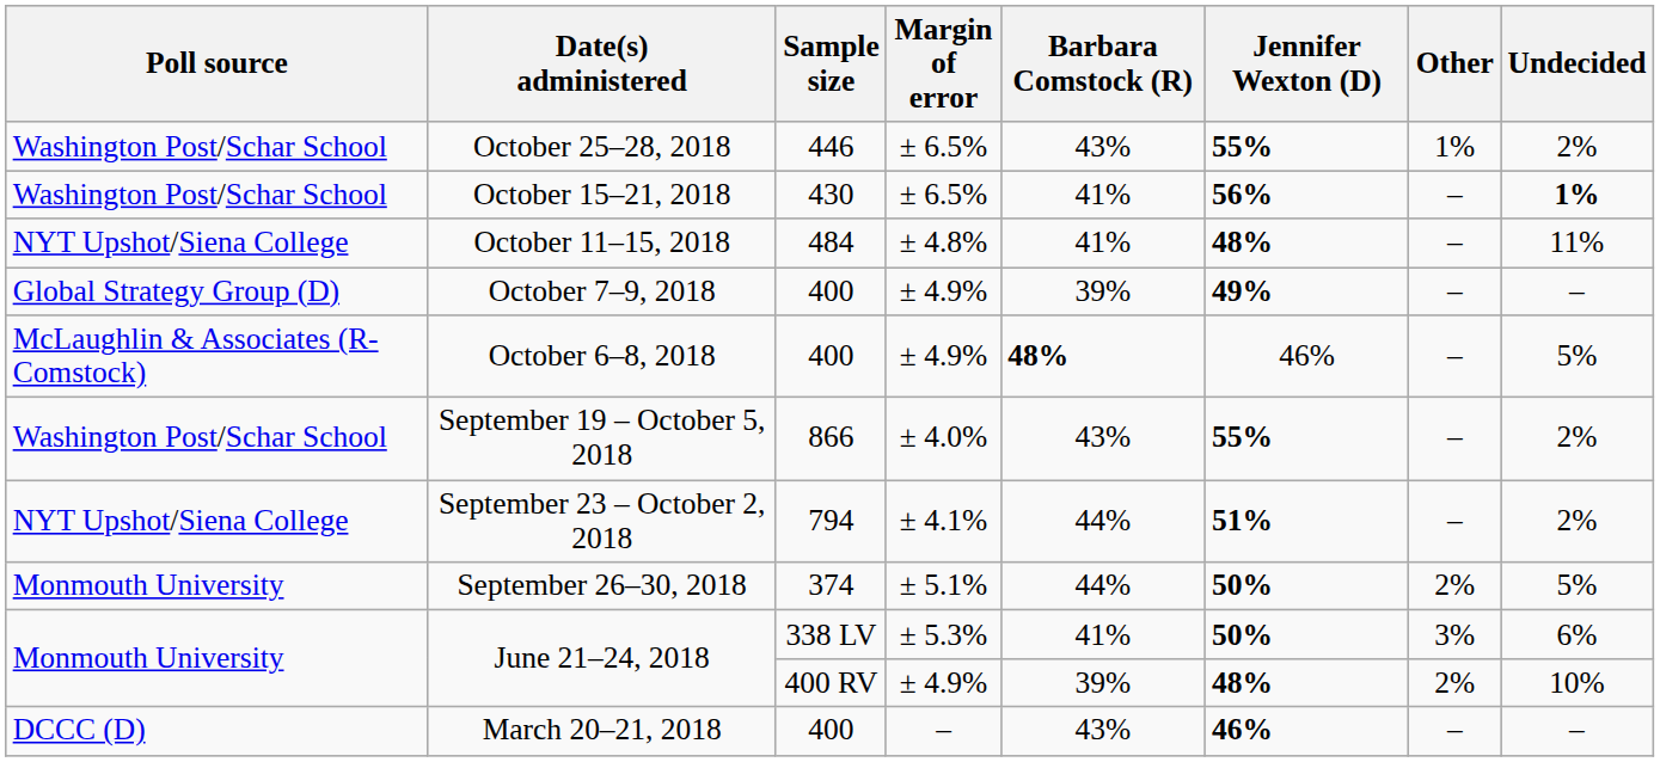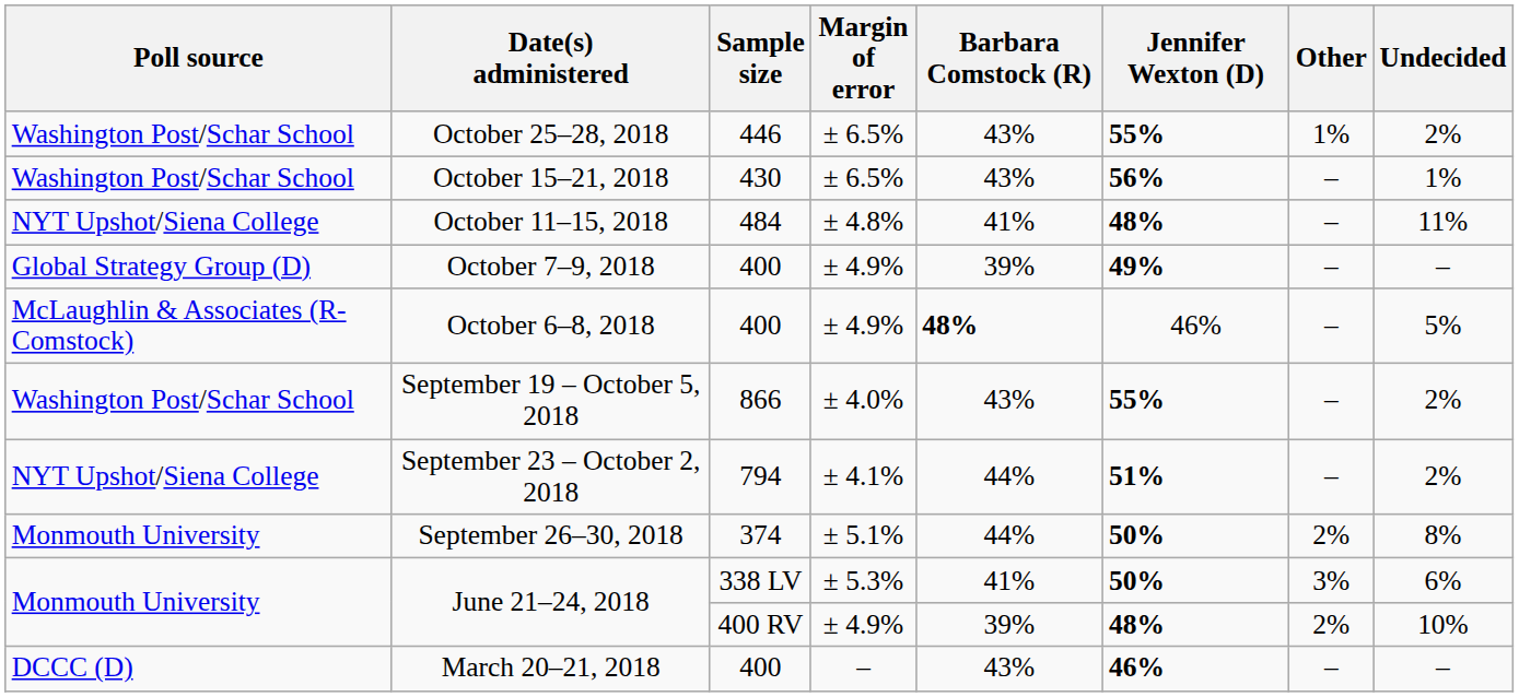October 15–21, 2018 | Barbara Comstock (R): 41% -> 43%
October 15–21, 2018 | Undecided: bold -> normal
September 26–30, 2018 | Undecided: 5% -> 8%
